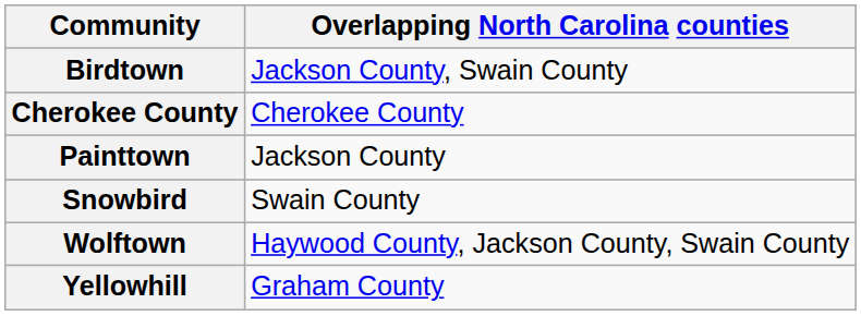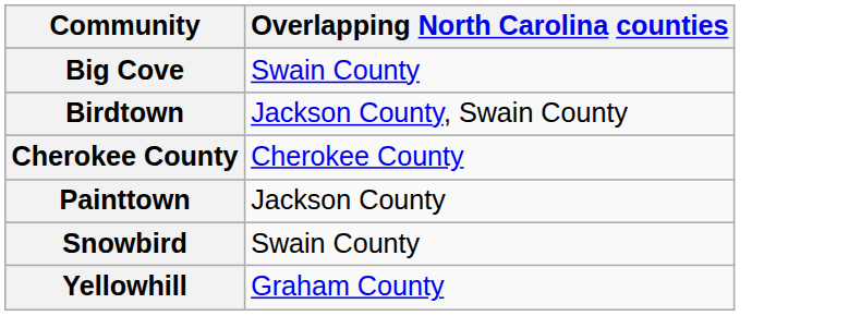+ row: Big Cove | Swain County
- row: Wolftown | Haywood County, Jackson County, Swain County
